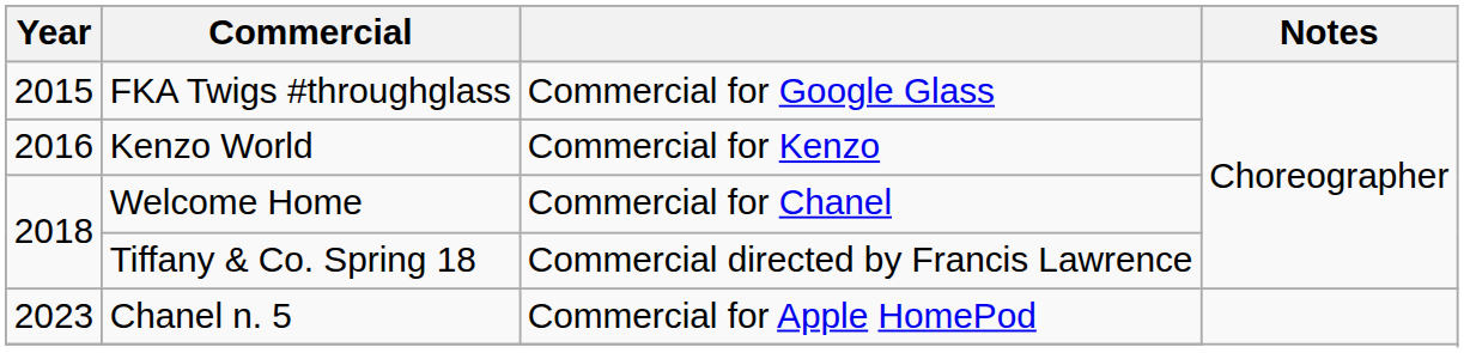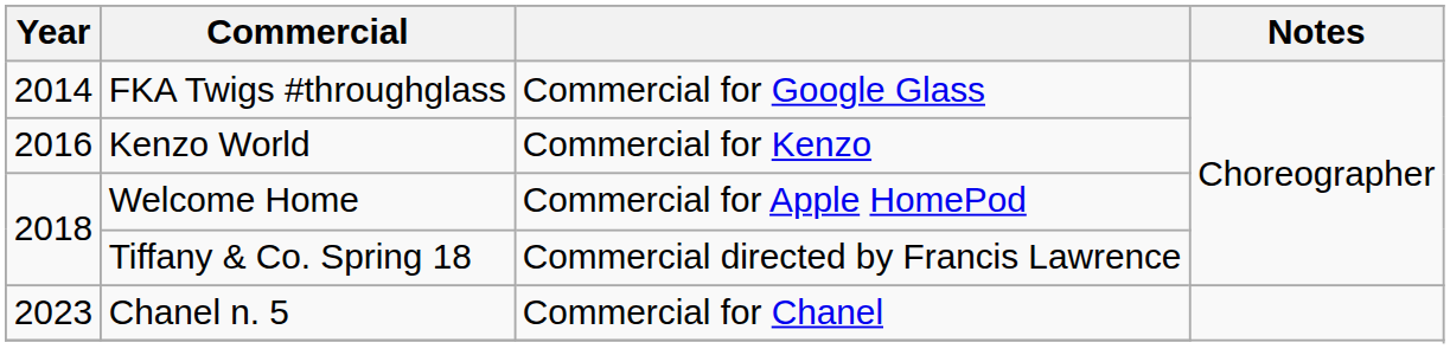FKA Twigs #throughglass | Year: 2015 -> 2014
Welcome Home | column 3: Commercial for Chanel -> Commercial for Apple HomePod
Chanel n. 5 | column 3: Commercial for Apple HomePod -> Commercial for Chanel
